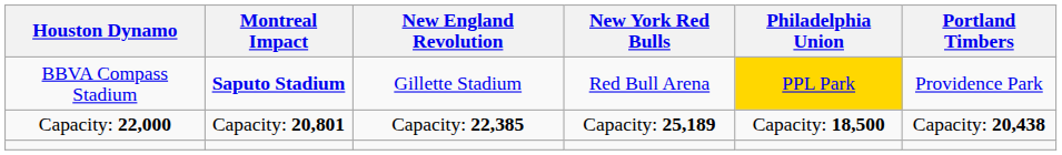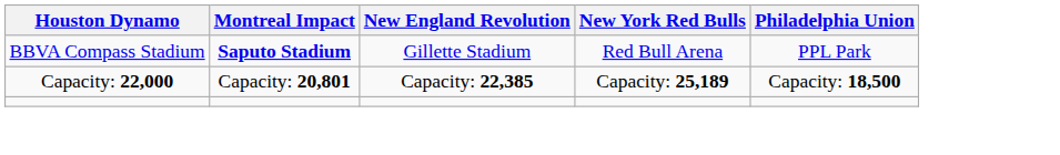- column: Portland Timbers | Providence Park | Capacity: 20,438
BBVA Compass Stadium | Philadelphia Union: gold background -> no background
